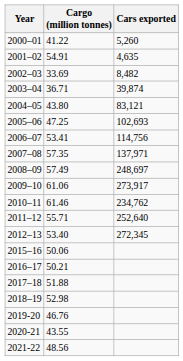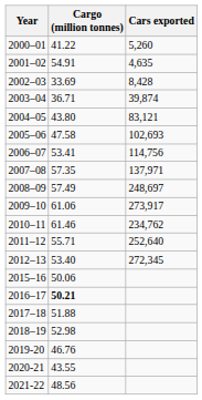2002–03 | Cars exported: 8,482 -> 8,428
2005–06 | Cargo (million tonnes): 47.25 -> 47.58
2016–17 | Cargo (million tonnes): normal -> bold
